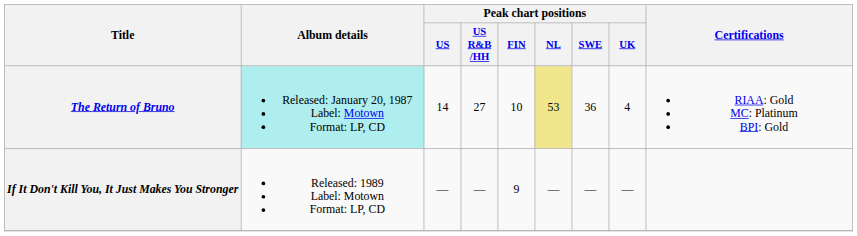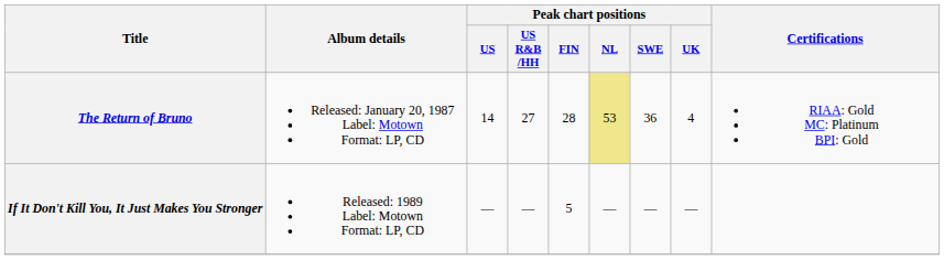The Return of Bruno | Album details: paleturquoise background -> no background
The Return of Bruno | Peak chart positions / FIN: 10 -> 28
If It Don't Kill You, It Just Makes You Stronger | Peak chart positions / FIN: 9 -> 5
